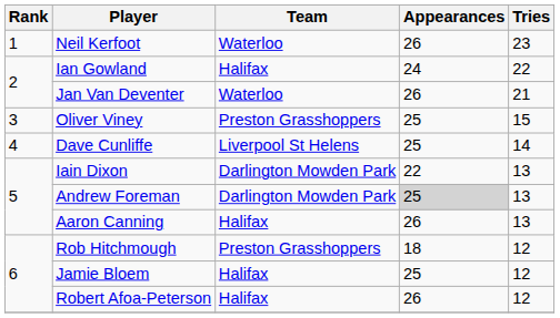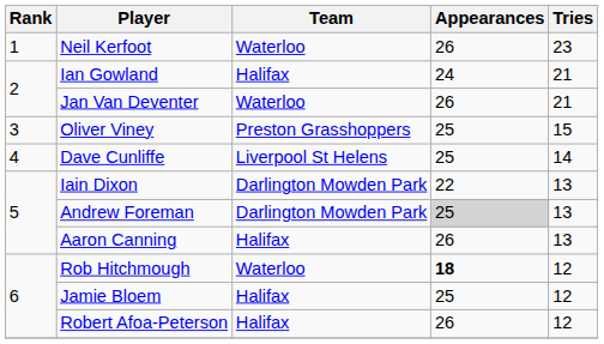Ian Gowland | Tries: 22 -> 21
Rob Hitchmough | Team: Preston Grasshoppers -> Waterloo
Rob Hitchmough | Appearances: normal -> bold
